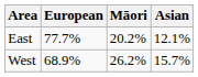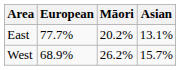East | Asian: 12.1% -> 13.1%
